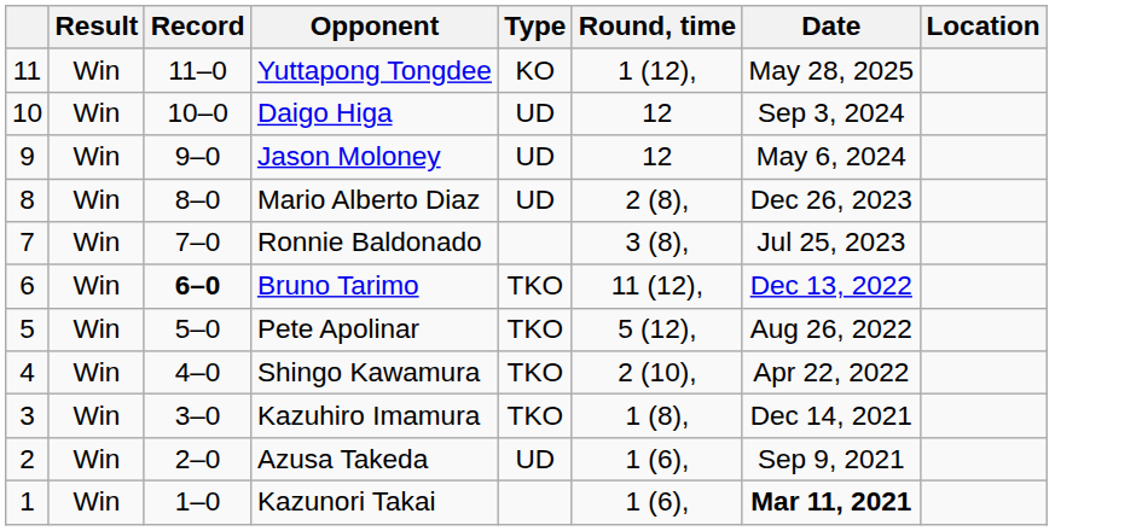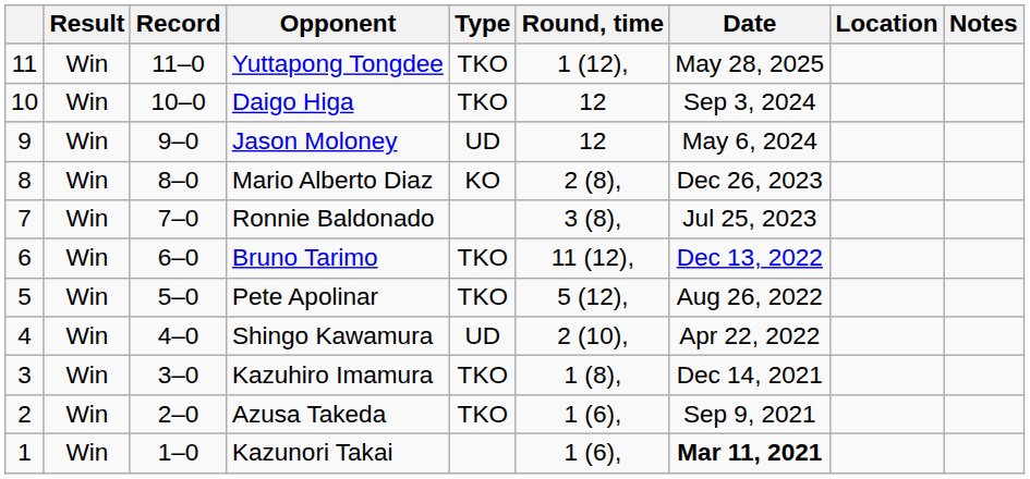+ column: Notes
Yuttapong Tongdee | Type: KO -> TKO
Daigo Higa | Type: UD -> TKO
Mario Alberto Diaz | Type: UD -> KO
Bruno Tarimo | Record: bold -> normal
Shingo Kawamura | Type: TKO -> UD
Azusa Takeda | Type: UD -> TKO
